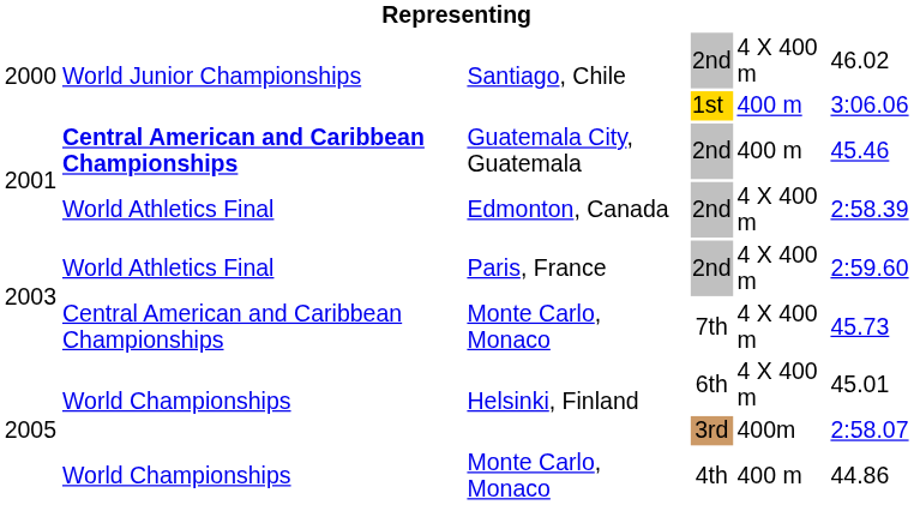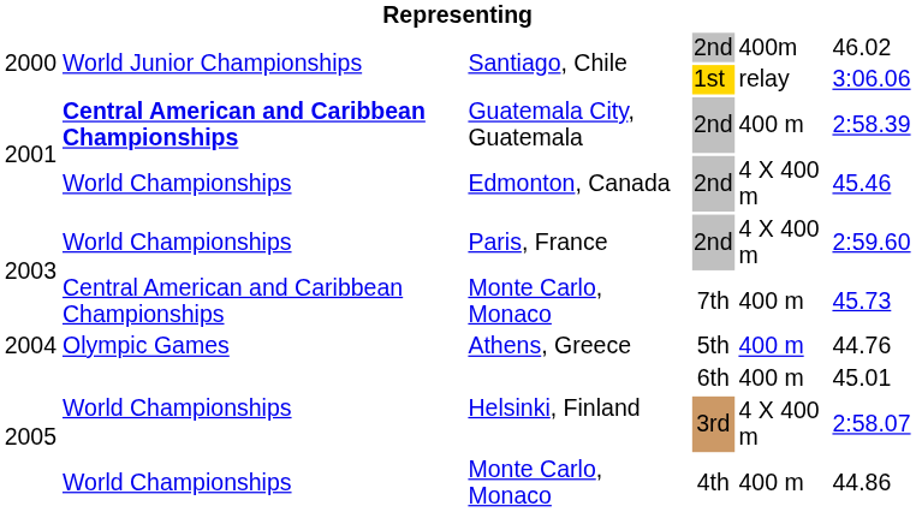Santiago, Chile / 2nd | column 5: 4 X 400 m -> 400m
Santiago, Chile / 1st | column 5: 400 m -> relay
Guatemala City, Guatemala | column 6: 45.46 -> 2:58.39
Edmonton, Canada | column 2: World Athletics Final -> World Championships
Edmonton, Canada | column 6: 2:58.39 -> 45.46
Paris, France | column 2: World Athletics Final -> World Championships
Monte Carlo, Monaco / 7th | column 5: 4 X 400 m -> 400 m
+ row: 2004 | Olympic Games | Athens, Greece | 5th | 400 m | 44.76
Helsinki, Finland / 6th | column 5: 4 X 400 m -> 400 m
Helsinki, Finland / 3rd | column 5: 400m -> 4 X 400 m
